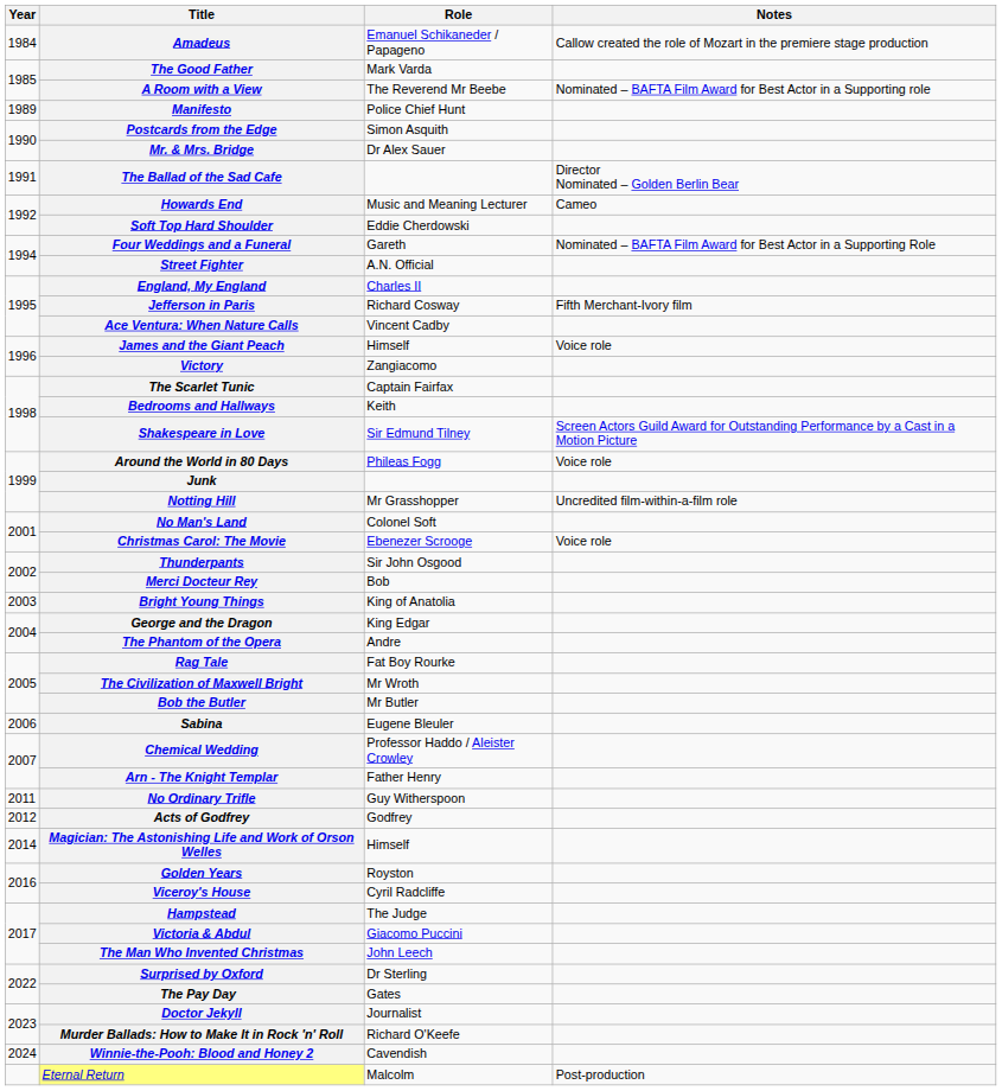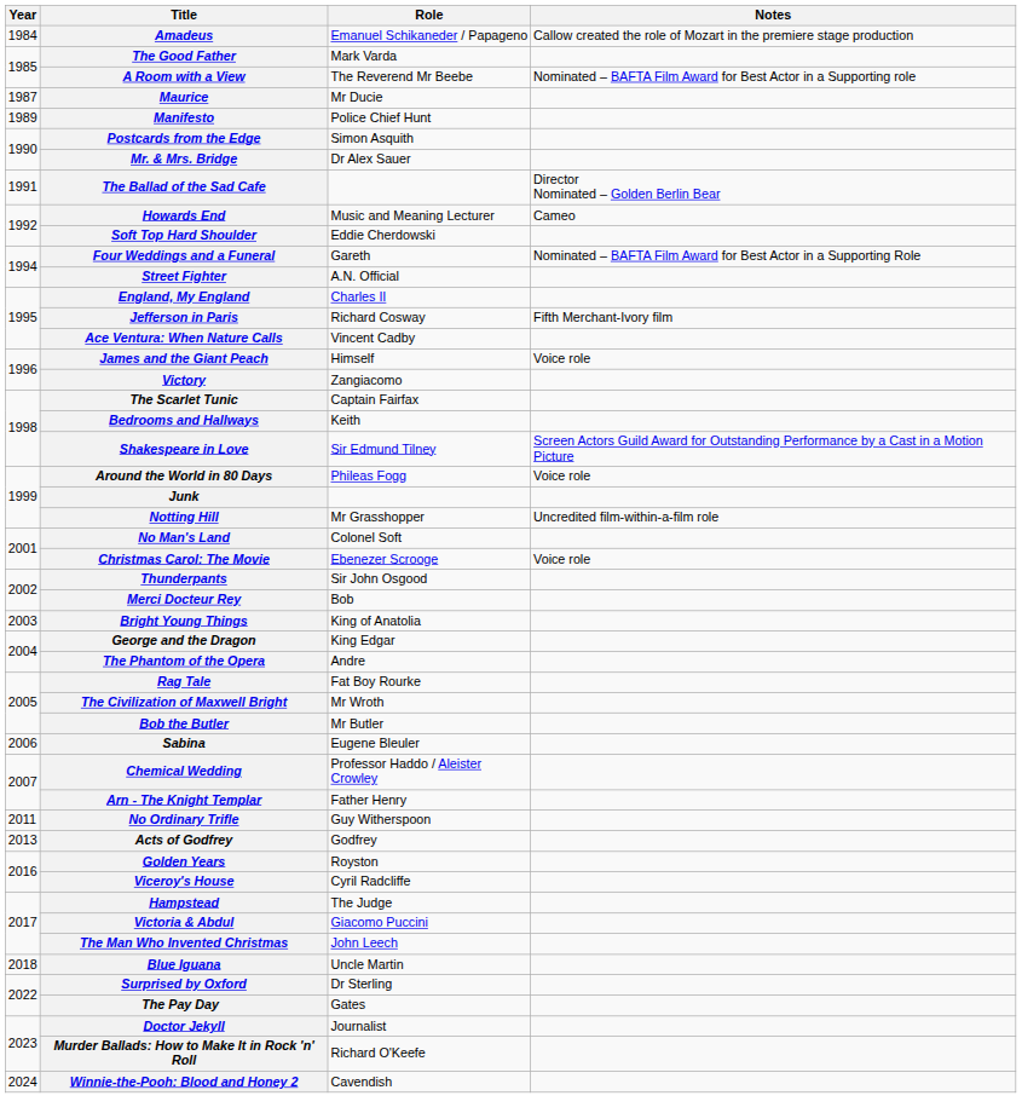+ row: 1987 | Maurice | Mr Ducie
Acts of Godfrey | Year: 2012 -> 2013
- row: 2014 | Magician: The Astonishing Life and Work of Orson Welles | Himself
+ row: 2018 | Blue Iguana | Uncle Martin
- row: Eternal Return | Malcolm | Post-production
